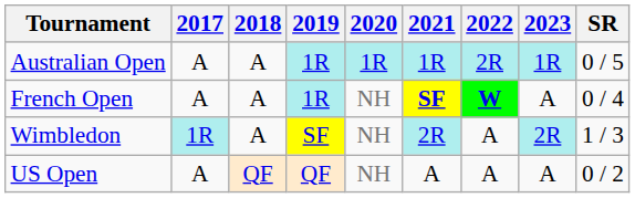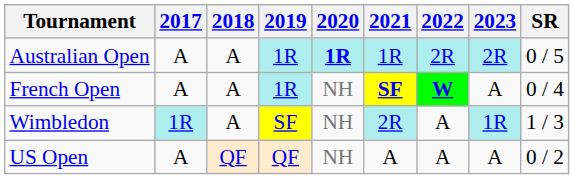Australian Open | 2020: normal -> bold
Australian Open | 2023: 1R -> 2R
Wimbledon | 2023: 2R -> 1R
